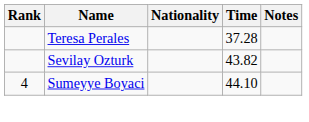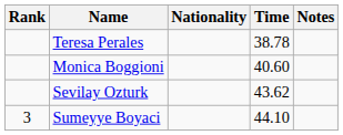Teresa Perales | Time: 37.28 -> 38.78
+ row: Monica Boggioni | 40.60
Sevilay Ozturk | Time: 43.82 -> 43.62
Sumeyye Boyaci | Rank: 4 -> 3
